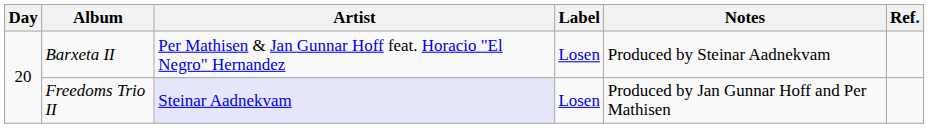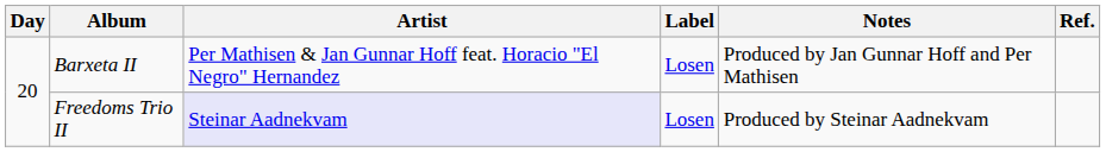Barxeta II | Notes: Produced by Steinar Aadnekvam -> Produced by Jan Gunnar Hoff and Per Mathisen
Freedoms Trio II | Notes: Produced by Jan Gunnar Hoff and Per Mathisen -> Produced by Steinar Aadnekvam
